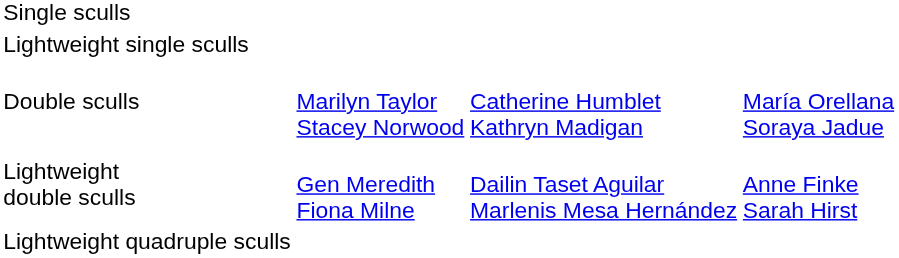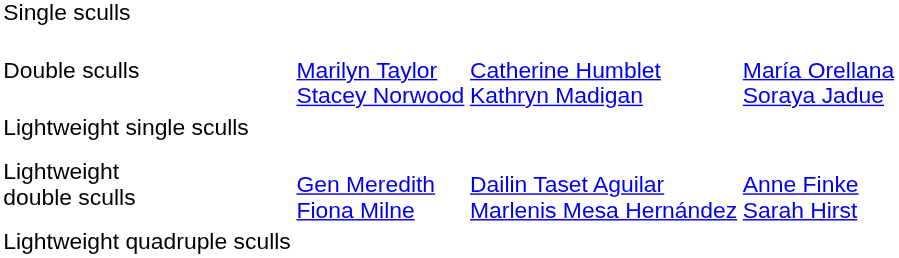rows swapped: Double sculls <-> Lightweight single sculls
